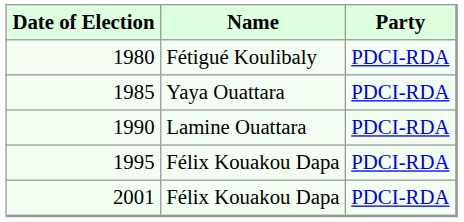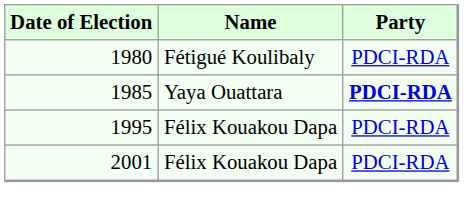1985 | Party: normal -> bold
- row: 1990 | Lamine Ouattara | PDCI-RDA
